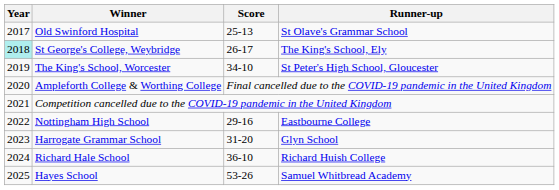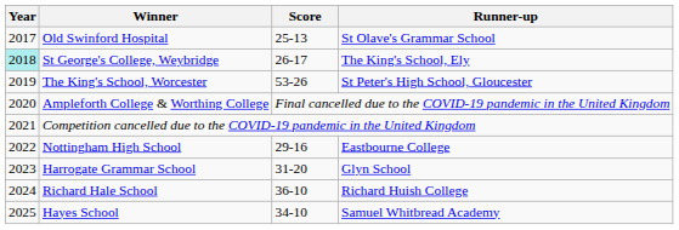The King's School, Worcester | Score: 34-10 -> 53-26
Hayes School | Score: 53-26 -> 34-10
